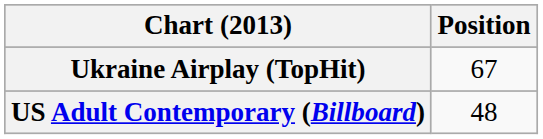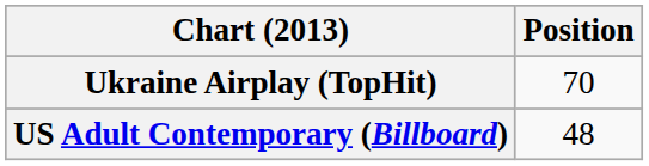Ukraine Airplay (TopHit) | Position: 67 -> 70
